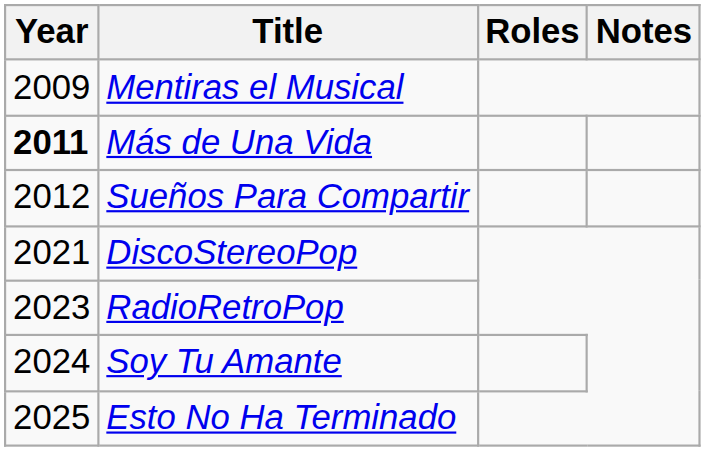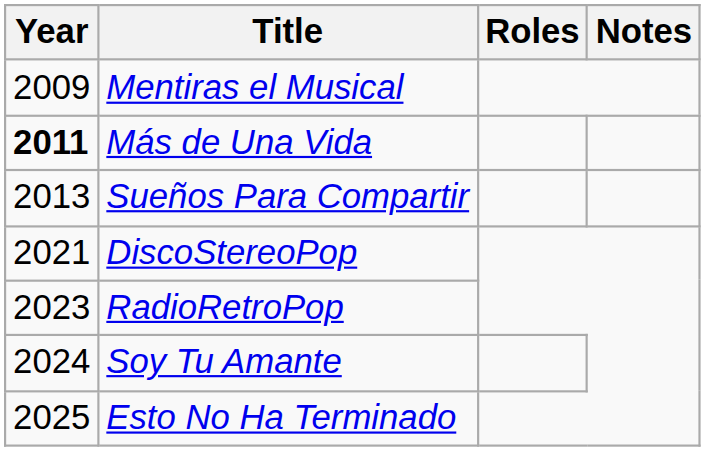Sueños Para Compartir | Year: 2012 -> 2013
